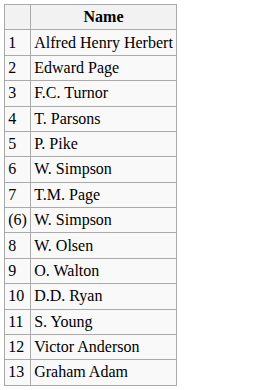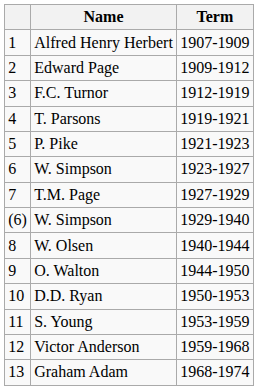+ column: Term | 1907-1909 | 1909-1912 | 1912-1919 | 1919-1921 | 1921-1923 | 1923-1927 | 1927-1929 | 1929-1940 | 1940-1944 | 1944-1950 | 1950-1953 | 1953-1959 | 1959-1968 | 1968-1974
